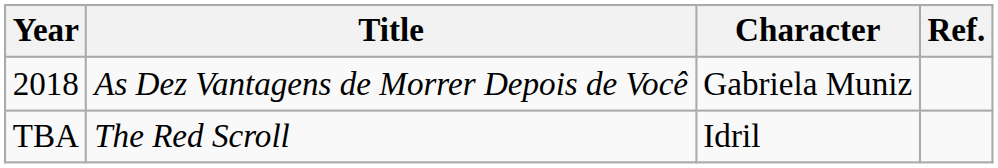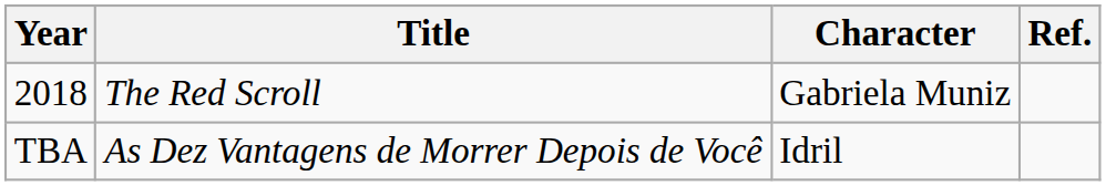2018 | Title: As Dez Vantagens de Morrer Depois de Você -> The Red Scroll
TBA | Title: The Red Scroll -> As Dez Vantagens de Morrer Depois de Você
